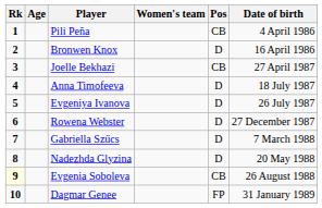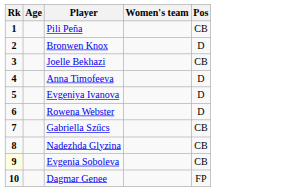- column: Date of birth | 4 April 1986 | 16 April 1986 | 27 April 1987 | 18 July 1987 | 26 July 1987 | 27 December 1987 | 7 March 1988 | 20 May 1988 | 26 August 1988 | 31 January 1989
Gabriella Szűcs | Pos: D -> CB
Nadezhda Glyzina | Pos: D -> CB
